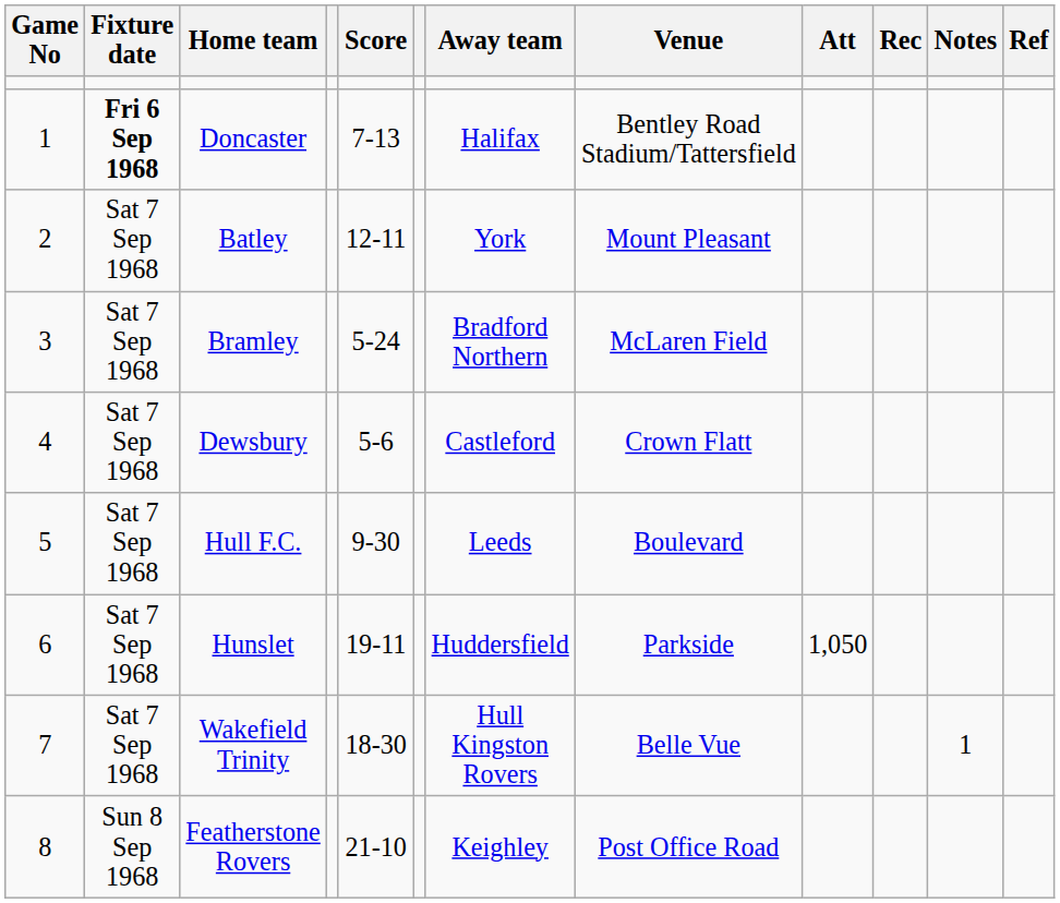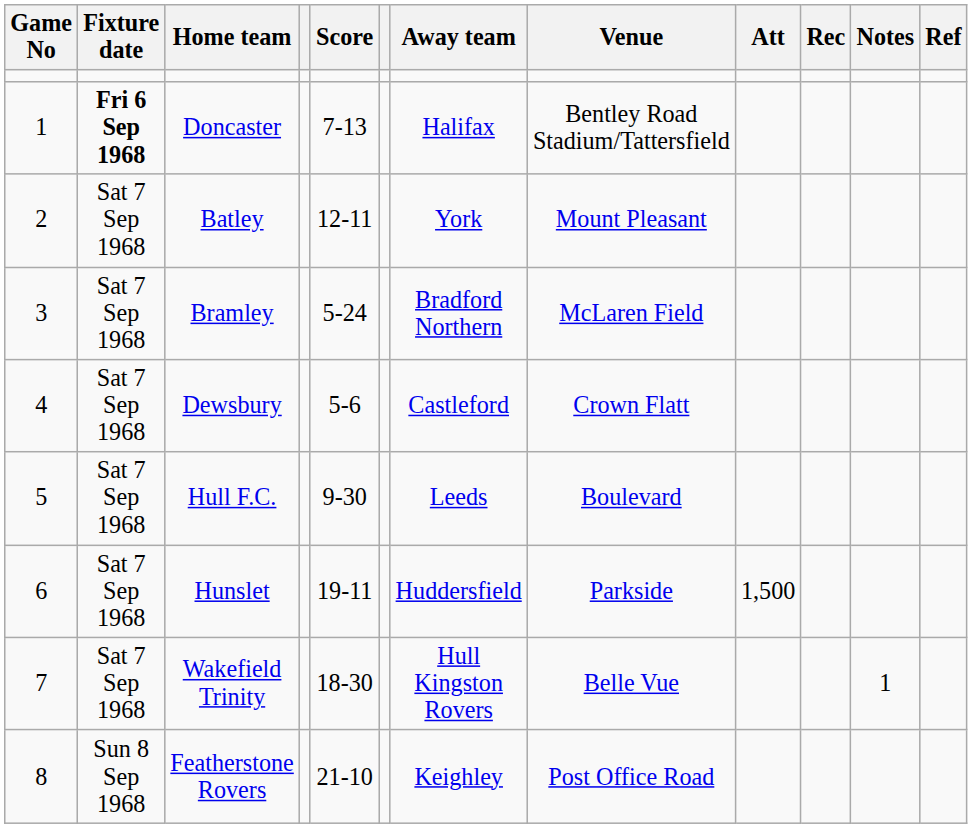Hunslet | Att: 1,050 -> 1,500
